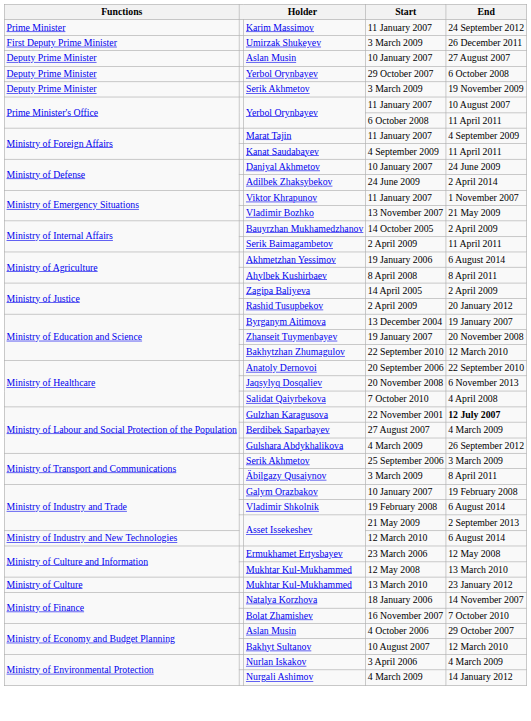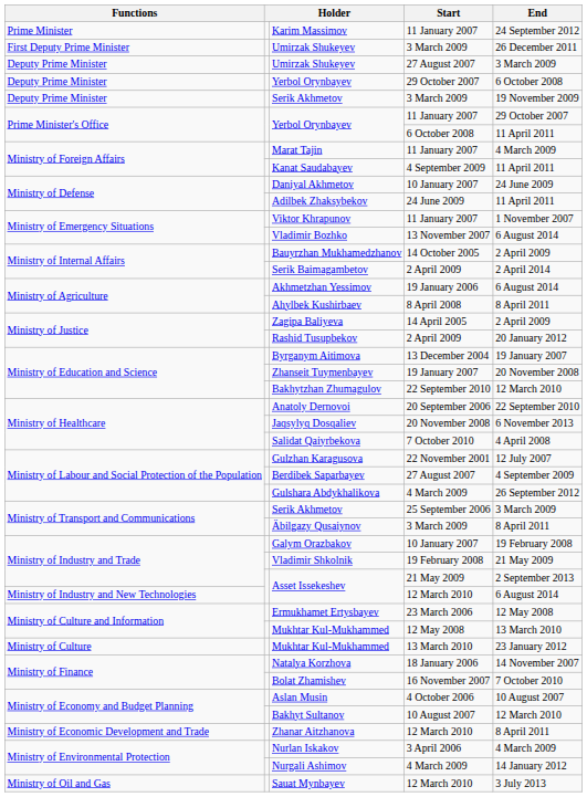- row: Deputy Prime Minister | Aslan Musin | 10 January 2007 | 27 August 2007
+ row: Deputy Prime Minister | Umirzak Shukeyev | 27 August 2007 | 3 March 2009
Yerbol Orynbayev / 11 January 2007 | End: 10 August 2007 -> 29 October 2007
Marat Tajin | End: 4 September 2009 -> 4 March 2009
Adilbek Zhaksybekov | End: 2 April 2014 -> 11 April 2011
Vladimir Bozhko | End: 21 May 2009 -> 6 August 2014
Serik Baimagambetov | End: 11 April 2011 -> 2 April 2014
Gulzhan Karagusova | End: bold -> normal
Berdibek Saparbayev | End: 4 March 2009 -> 4 September 2009
Vladimir Shkolnik | End: 6 August 2014 -> 21 May 2009
Aslan Musin / 4 October 2006 | End: 29 October 2007 -> 10 August 2007
+ row: Ministry of Economic Development and Trade | Zhanar Aitzhanova | 12 March 2010 | 8 April 2011
+ row: Ministry of Oil and Gas | Sauat Mynbayev | 12 March 2010 | 3 July 2013
